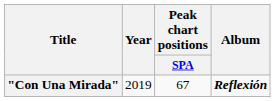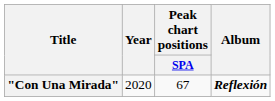"Con Una Mirada" | Year: 2019 -> 2020
